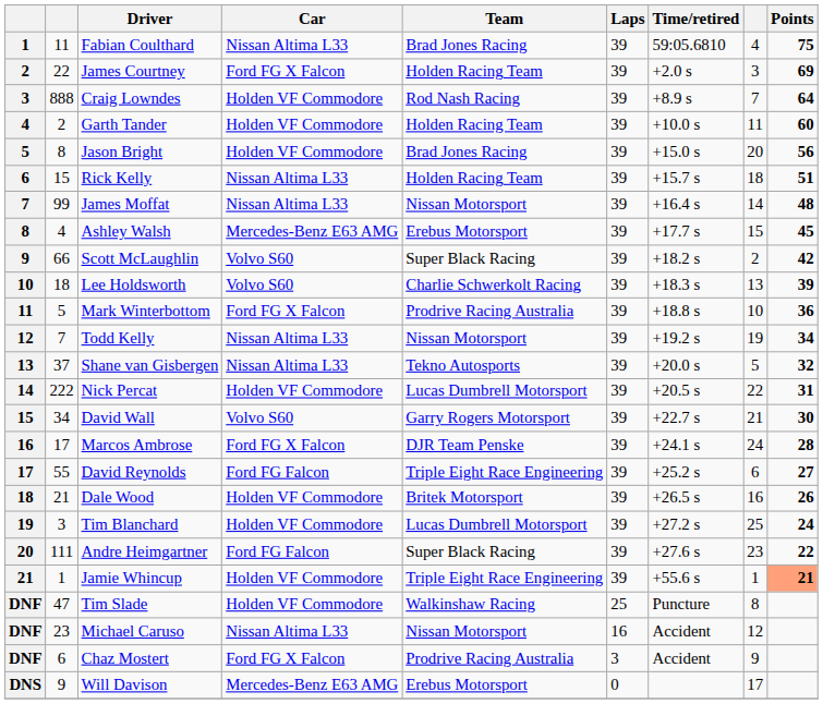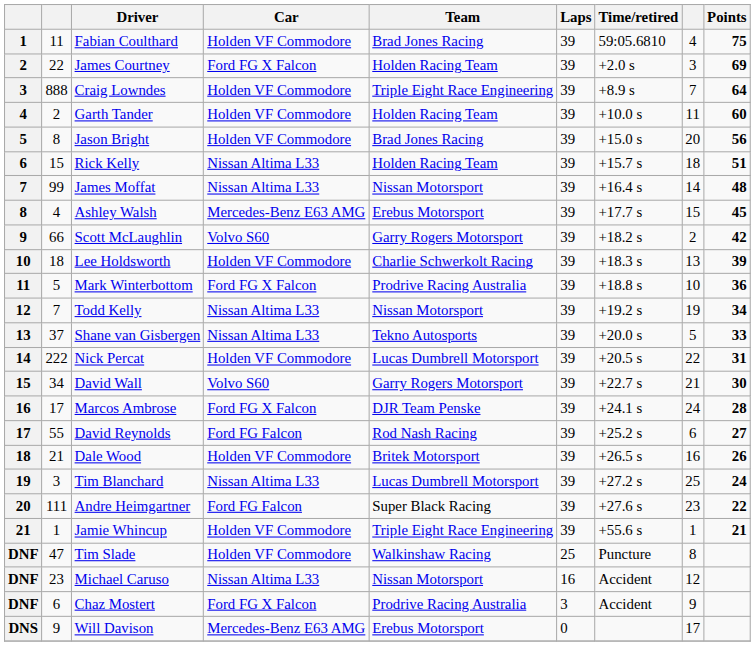Fabian Coulthard | Car: Nissan Altima L33 -> Holden VF Commodore
Craig Lowndes | Team: Rod Nash Racing -> Triple Eight Race Engineering
Scott McLaughlin | Team: Super Black Racing -> Garry Rogers Motorsport
Lee Holdsworth | Car: Volvo S60 -> Holden VF Commodore
Shane van Gisbergen | Points: 32 -> 33
David Reynolds | Team: Triple Eight Race Engineering -> Rod Nash Racing
Tim Blanchard | Car: Holden VF Commodore -> Nissan Altima L33
Jamie Whincup | Points: lightsalmon background -> no background
